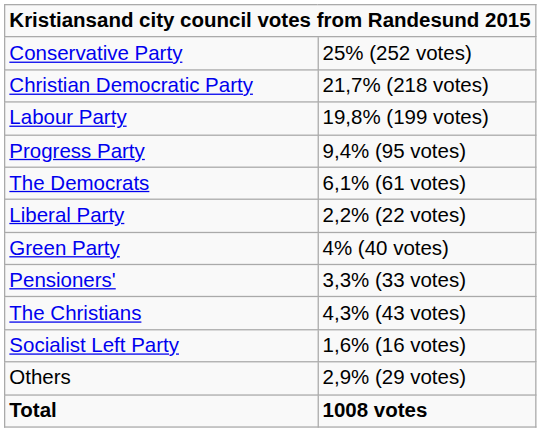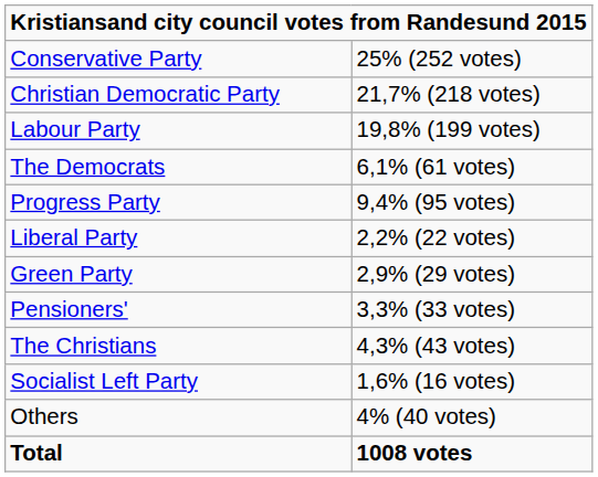rows swapped: Progress Party <-> The Democrats
Green Party | column 2: 4% (40 votes) -> 2,9% (29 votes)
Others | column 2: 2,9% (29 votes) -> 4% (40 votes)
